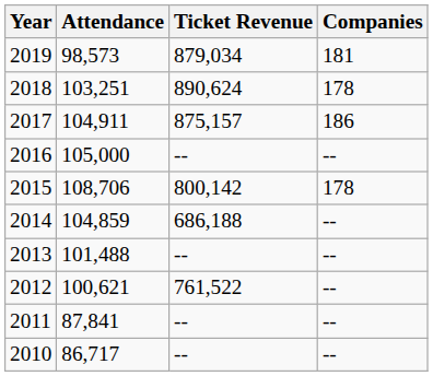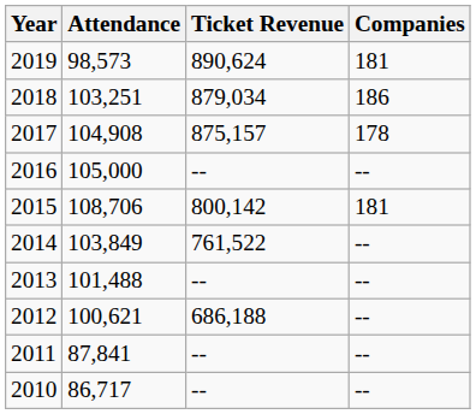2019 | Ticket Revenue: 879,034 -> 890,624
2018 | Ticket Revenue: 890,624 -> 879,034
2018 | Companies: 178 -> 186
2017 | Attendance: 104,911 -> 104,908
2017 | Companies: 186 -> 178
2015 | Companies: 178 -> 181
2014 | Attendance: 104,859 -> 103,849
2014 | Ticket Revenue: 686,188 -> 761,522
2012 | Ticket Revenue: 761,522 -> 686,188
